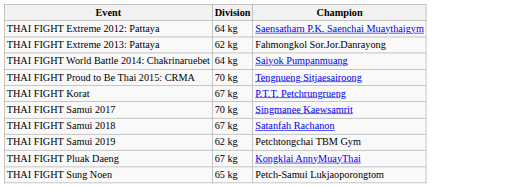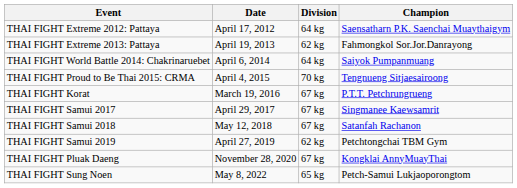+ column: Date | April 17, 2012 | April 19, 2013 | April 6, 2014 | April 4, 2015 | March 19, 2016 | April 29, 2017 | May 12, 2018 | April 27, 2019 | November 28, 2020 | May 8, 2022
THAI FIGHT Samui 2017 | Division: 70 kg -> 67 kg
